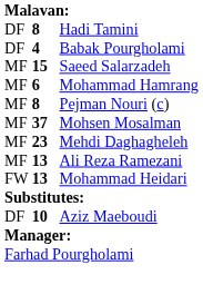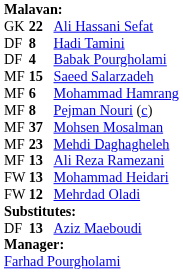+ row: GK | 22 | Ali Hassani Sefat
+ row: FW | 12 | Mehrdad Oladi
Aziz Maeboudi | column 2: 10 -> 13
